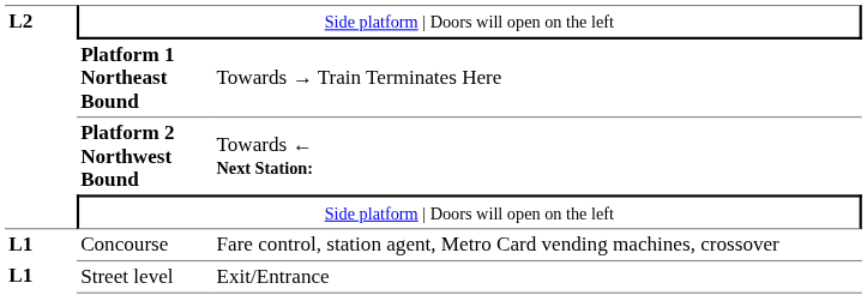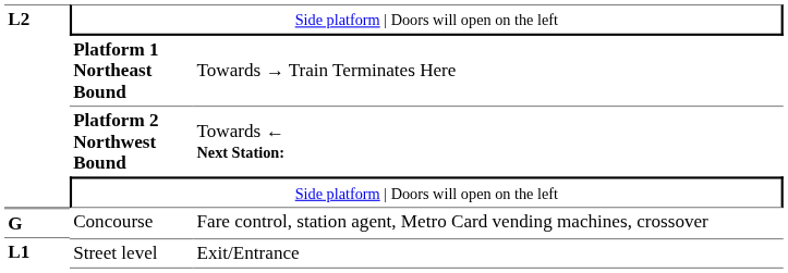Concourse | column 1: L1 -> G
